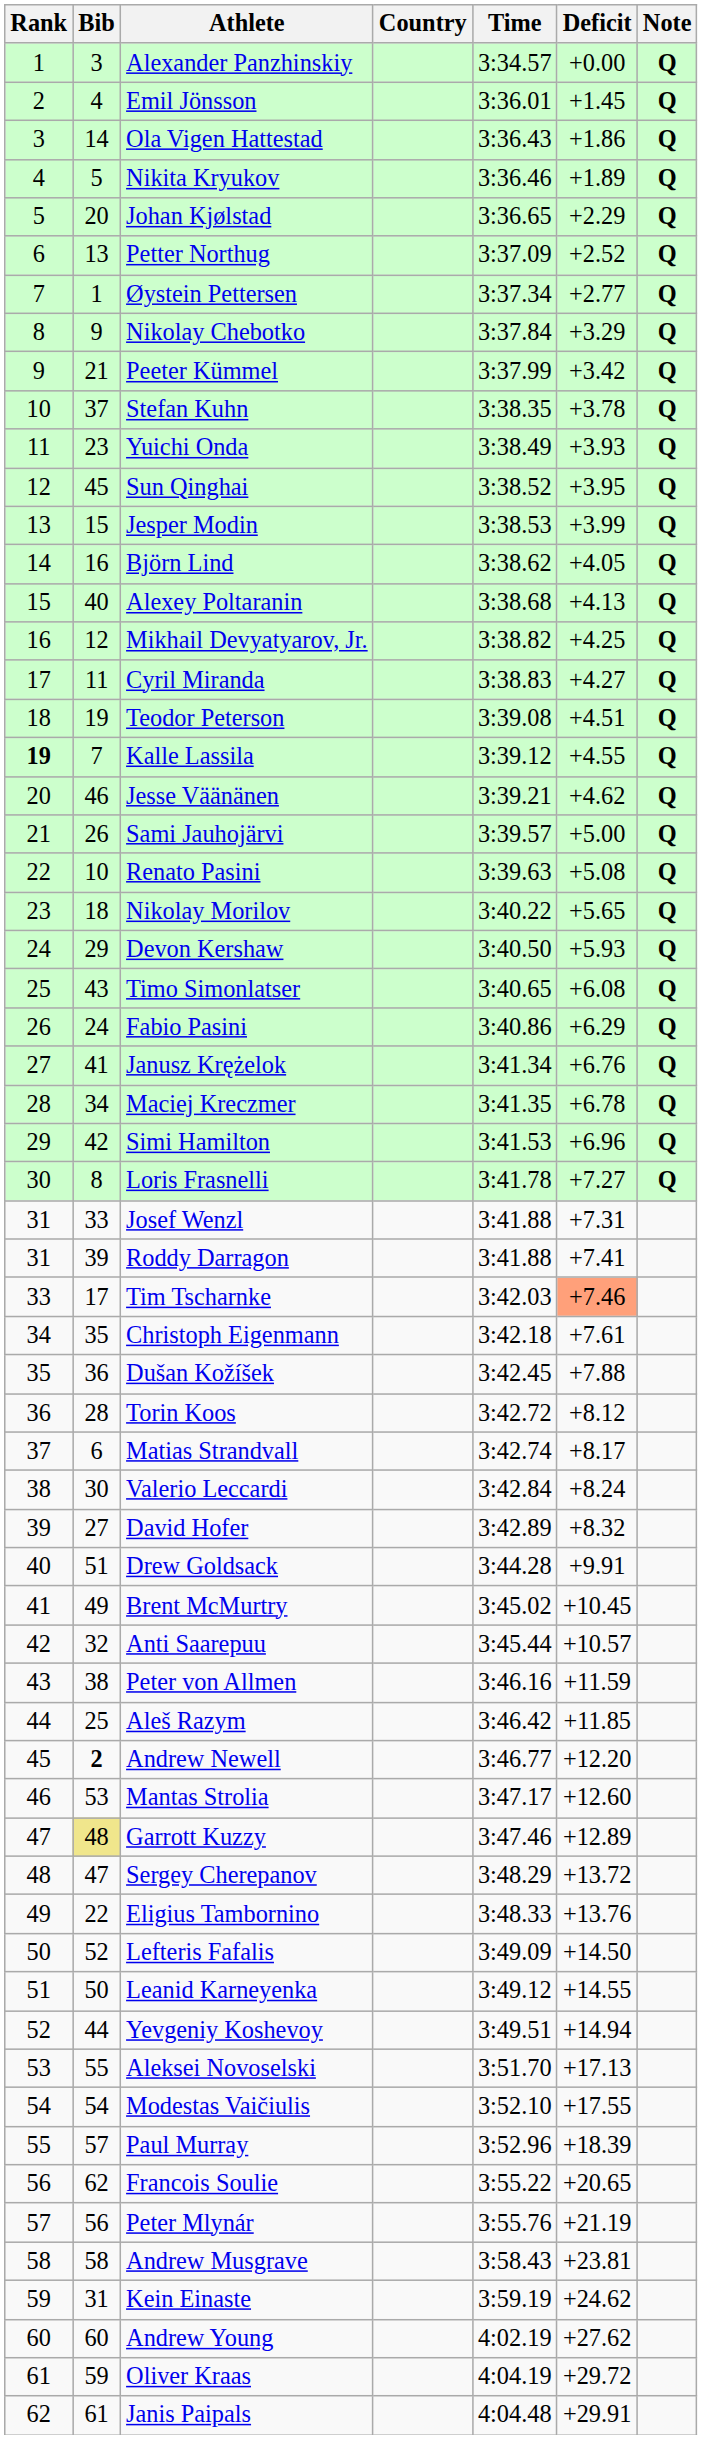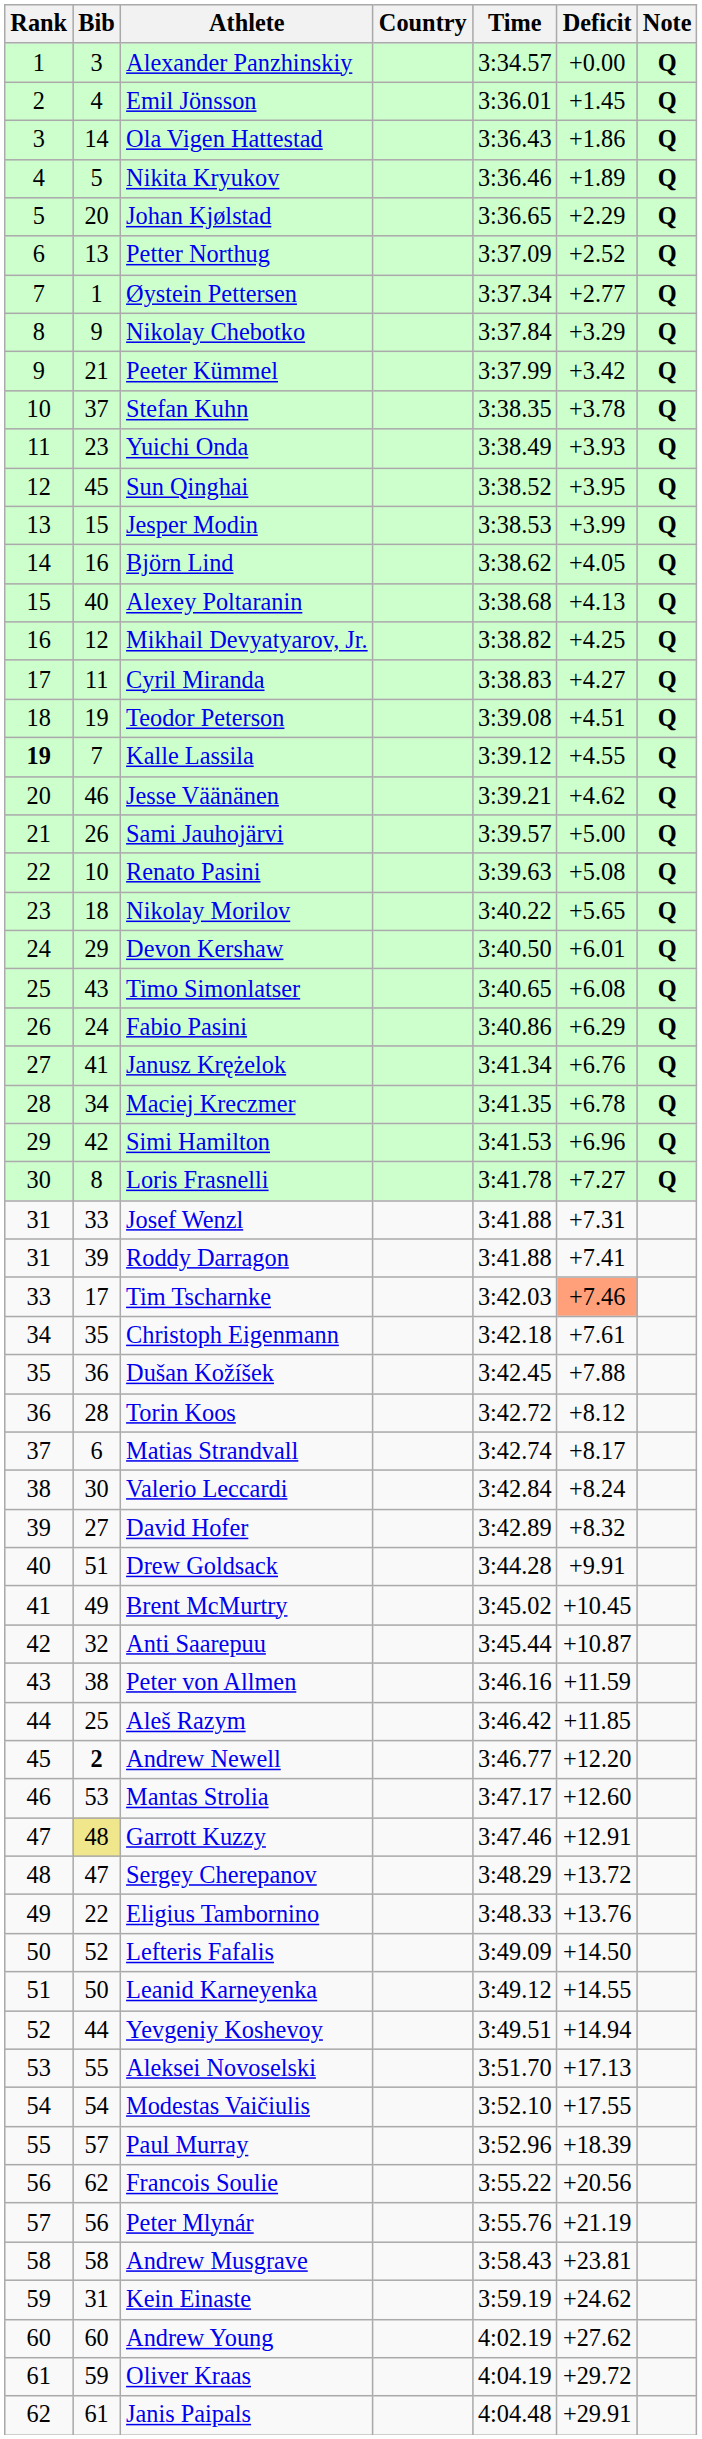Devon Kershaw | Deficit: +5.93 -> +6.01
Anti Saarepuu | Deficit: +10.57 -> +10.87
Garrott Kuzzy | Deficit: +12.89 -> +12.91
Francois Soulie | Deficit: +20.65 -> +20.56
